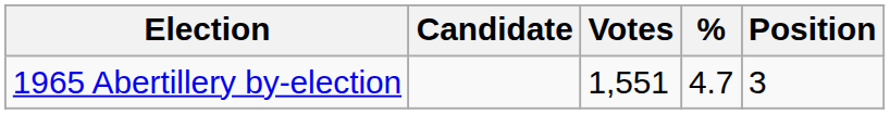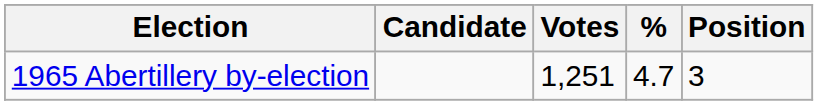1965 Abertillery by-election | Votes: 1,551 -> 1,251
